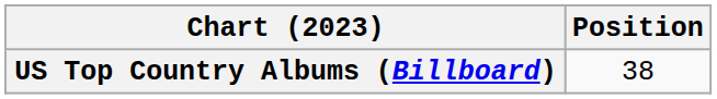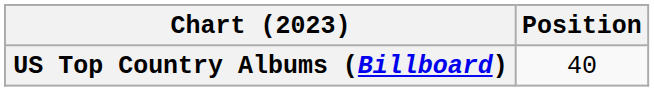US Top Country Albums (Billboard) | Position: 38 -> 40
